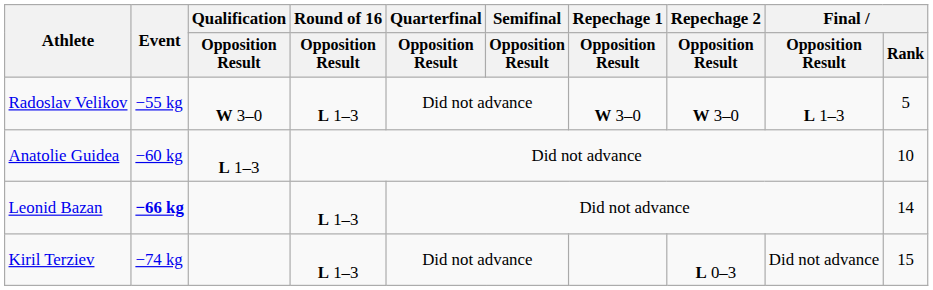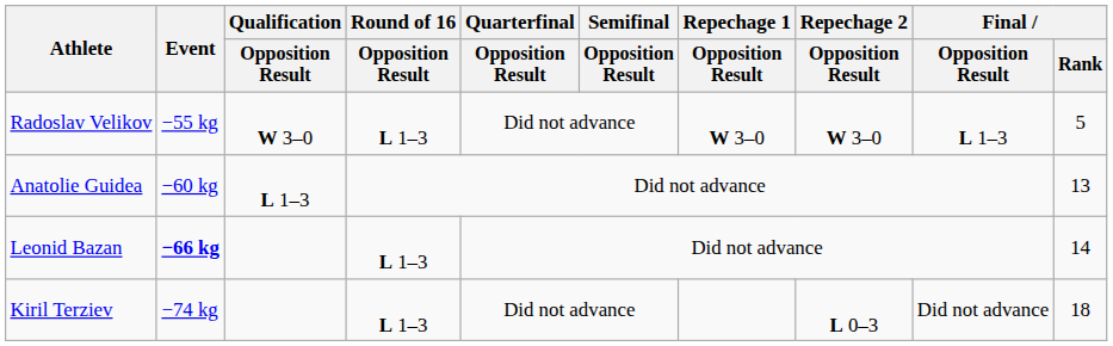Anatolie Guidea | Final / Rank: 10 -> 13
Kiril Terziev | Final / Rank: 15 -> 18
